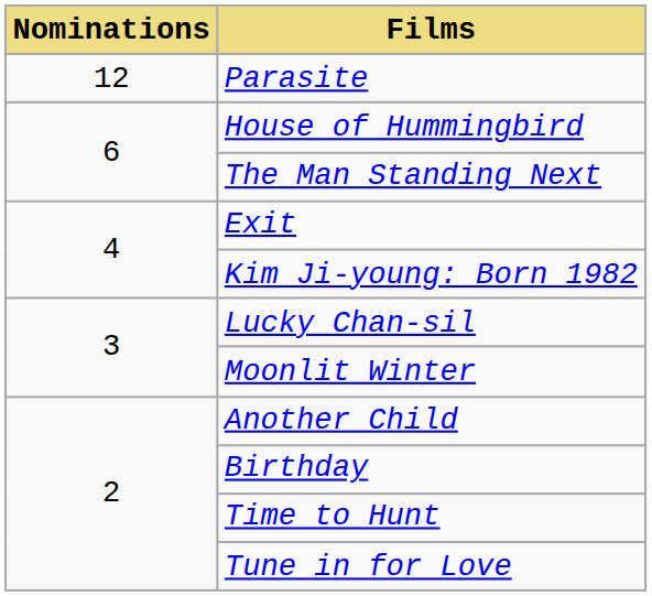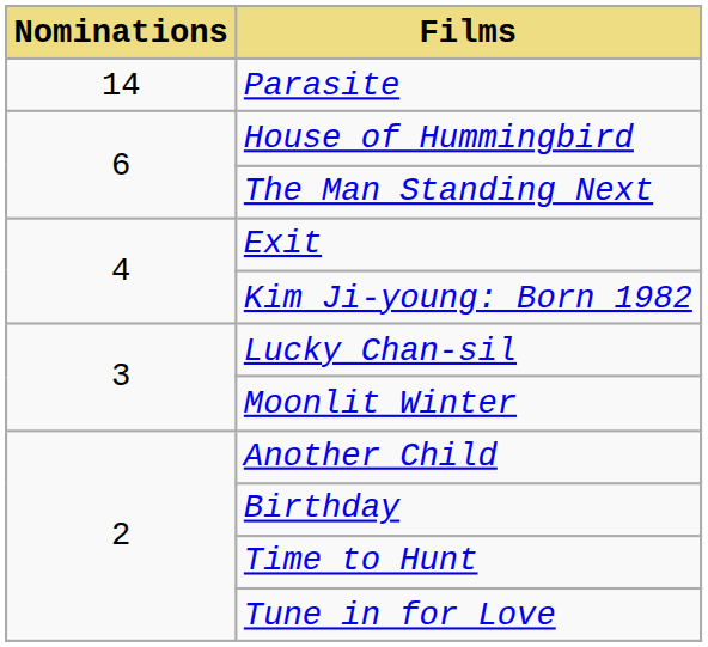Parasite | Nominations: 12 -> 14
